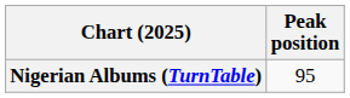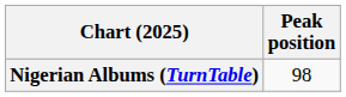Nigerian Albums (TurnTable) | Peak position: 95 -> 98
